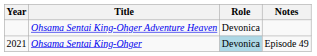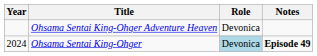Ohsama Sentai King-Ohger | Year: 2021 -> 2024
Ohsama Sentai King-Ohger | Notes: normal -> bold
